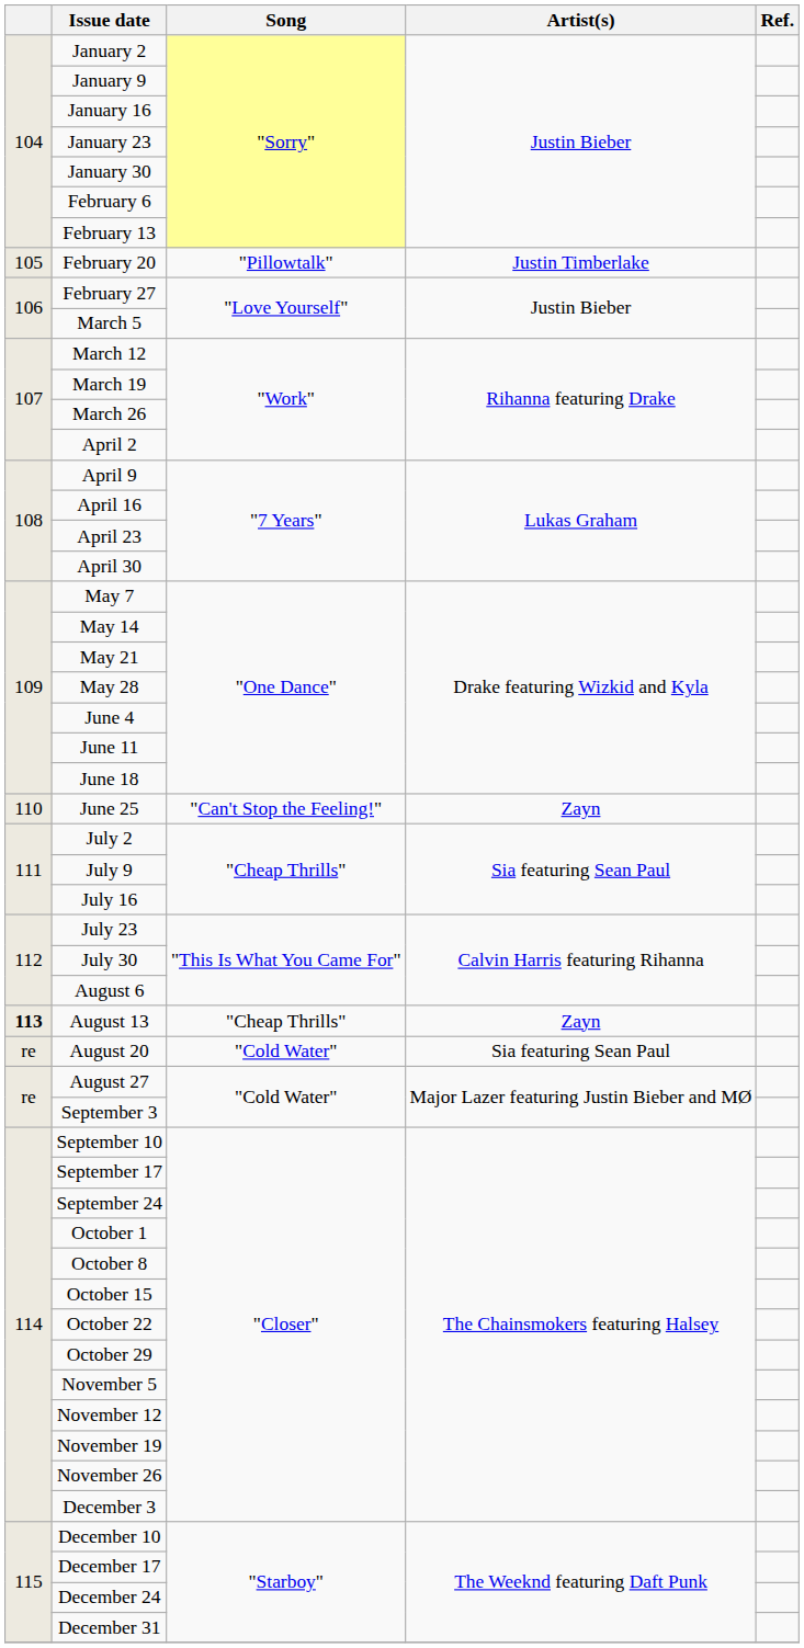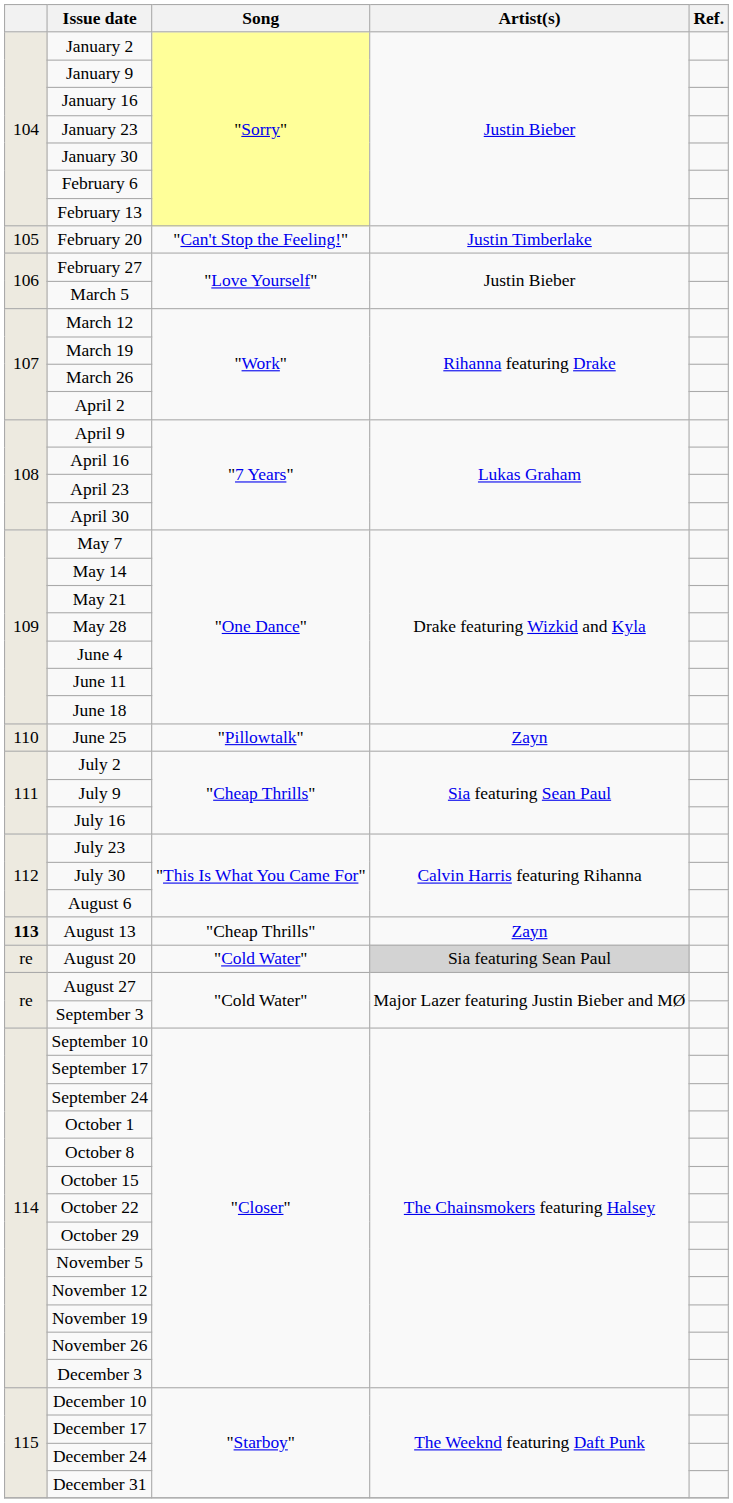February 20 | Song: "Pillowtalk" -> "Can't Stop the Feeling!"
June 25 | Song: "Can't Stop the Feeling!" -> "Pillowtalk"
August 20 | Artist(s): no background -> lightgrey background
